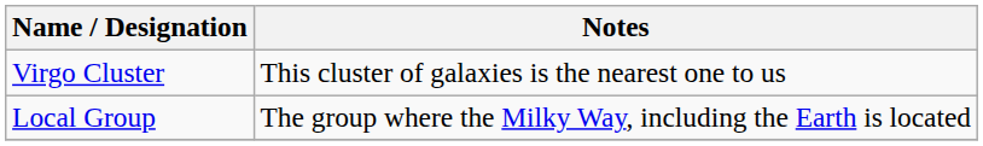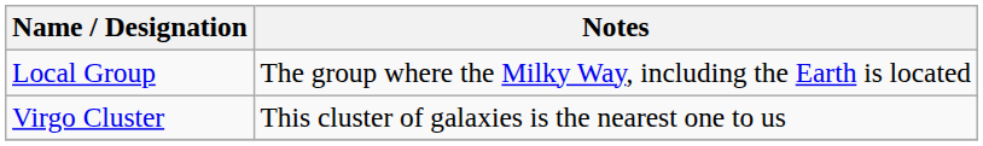rows swapped: Local Group <-> Virgo Cluster
